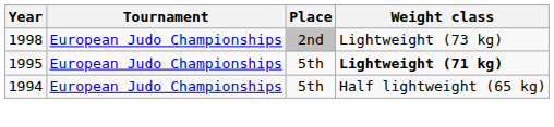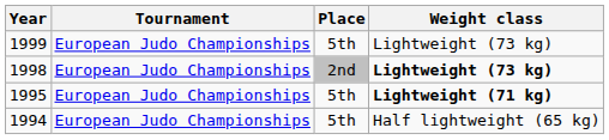+ row: 1999 | European Judo Championships | 5th | Lightweight (73 kg)
1998 | Weight class: normal -> bold
